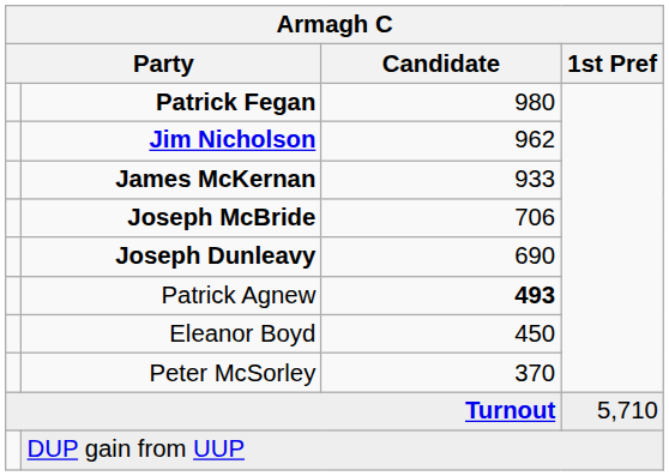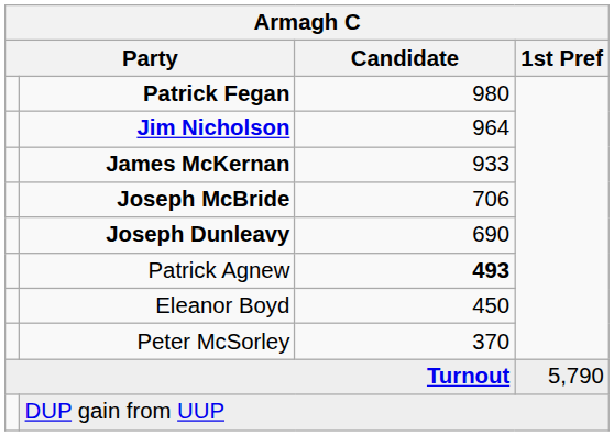Jim Nicholson | Candidate: 962 -> 964
Turnout | 1st Pref: 5,710 -> 5,790
